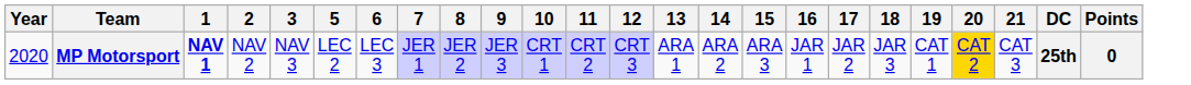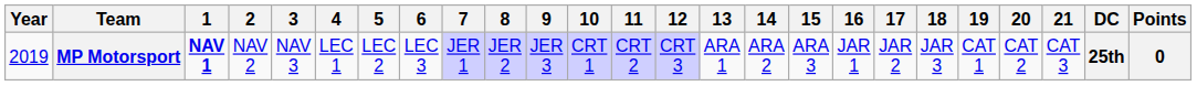+ column: 4 | LEC 1
MP Motorsport | Year: 2020 -> 2019
MP Motorsport | 20: gold background -> no background
